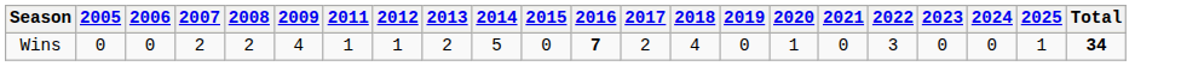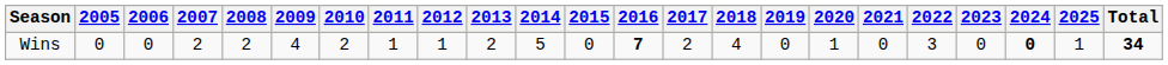+ column: 2010 | 2
Wins | 2024: normal -> bold
